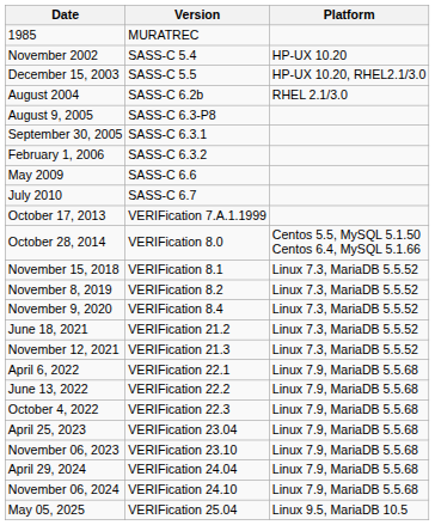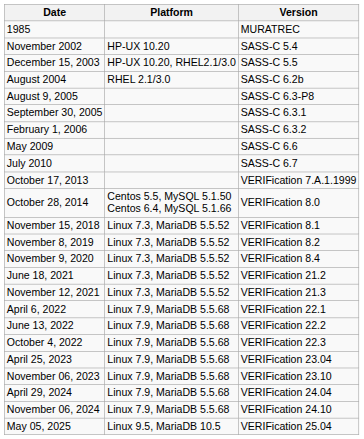columns swapped: Version <-> Platform
